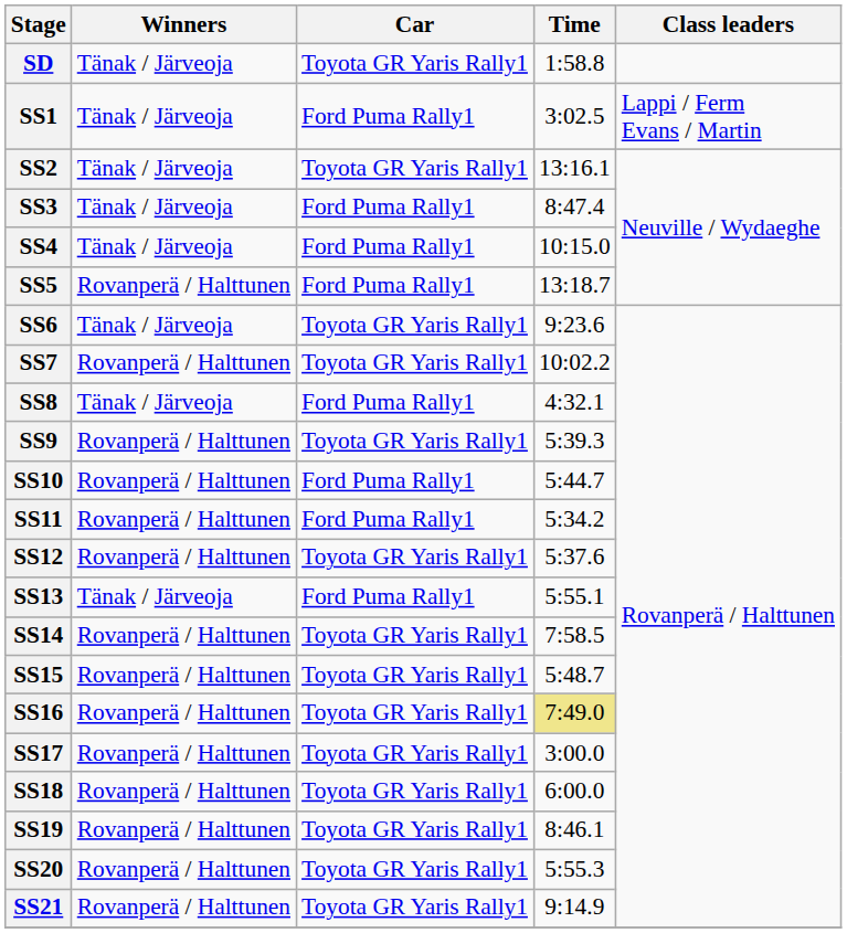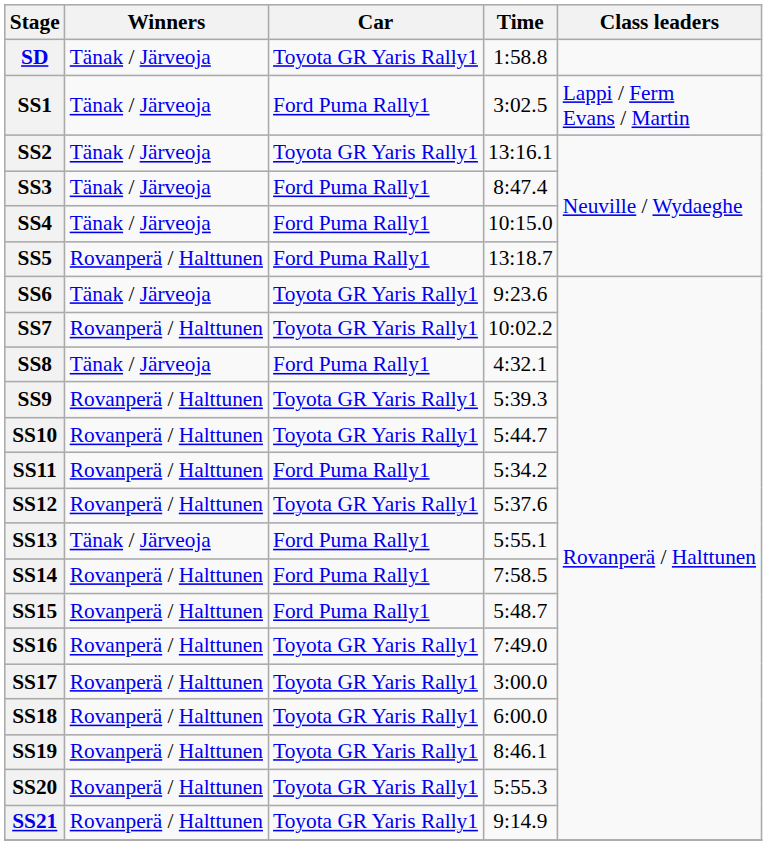SS10 | Car: Ford Puma Rally1 -> Toyota GR Yaris Rally1
SS14 | Car: Toyota GR Yaris Rally1 -> Ford Puma Rally1
SS15 | Car: Toyota GR Yaris Rally1 -> Ford Puma Rally1
SS16 | Time: khaki background -> no background
